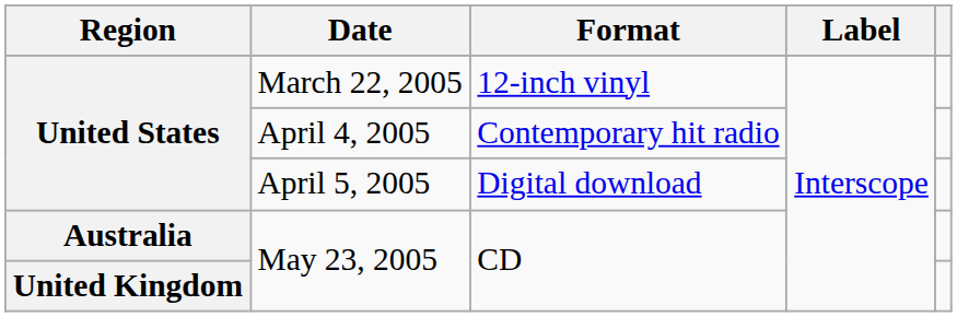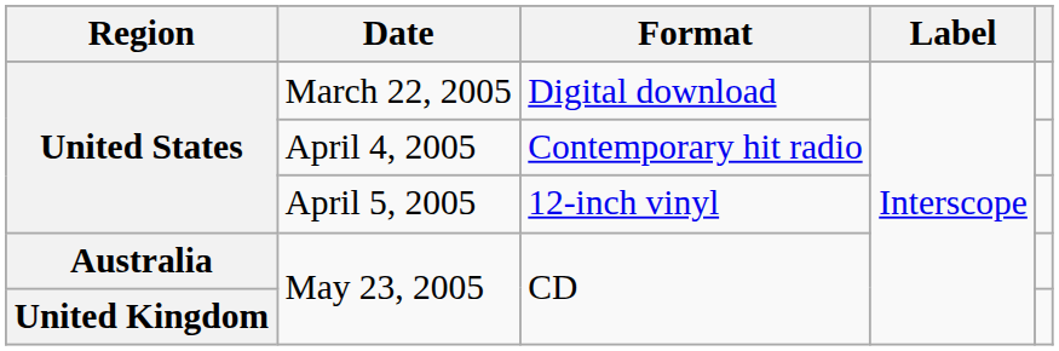March 22, 2005 | Format: 12-inch vinyl -> Digital download
April 5, 2005 | Format: Digital download -> 12-inch vinyl
